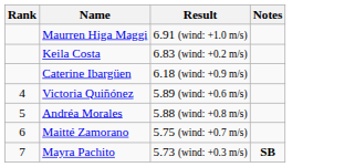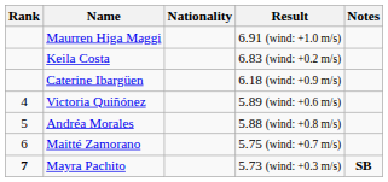+ column: Nationality
Mayra Pachito | Rank: normal -> bold
